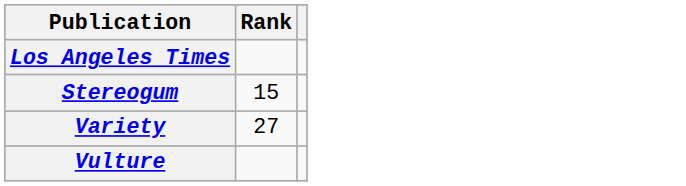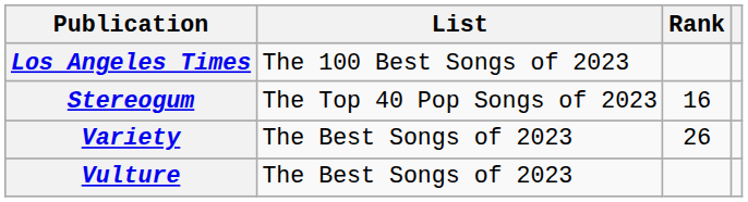+ column: List | The 100 Best Songs of 2023 | The Top 40 Pop Songs of 2023 | The Best Songs of 2023 | The Best Songs of 2023
Stereogum | Rank: 15 -> 16
Variety | Rank: 27 -> 26
